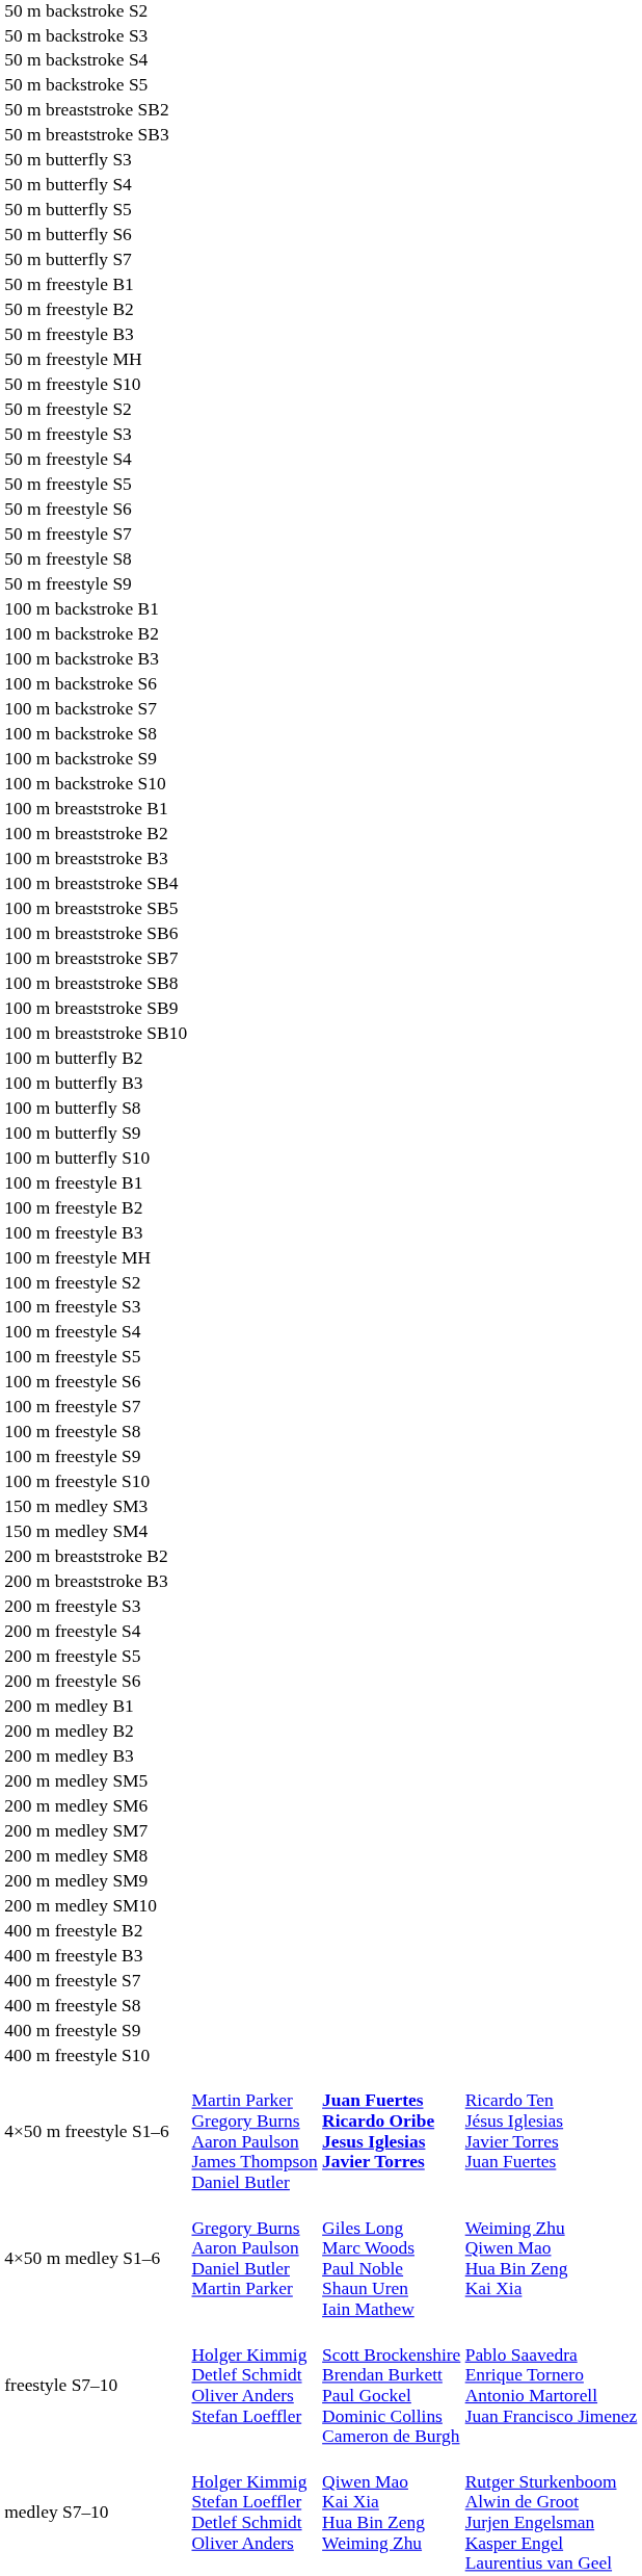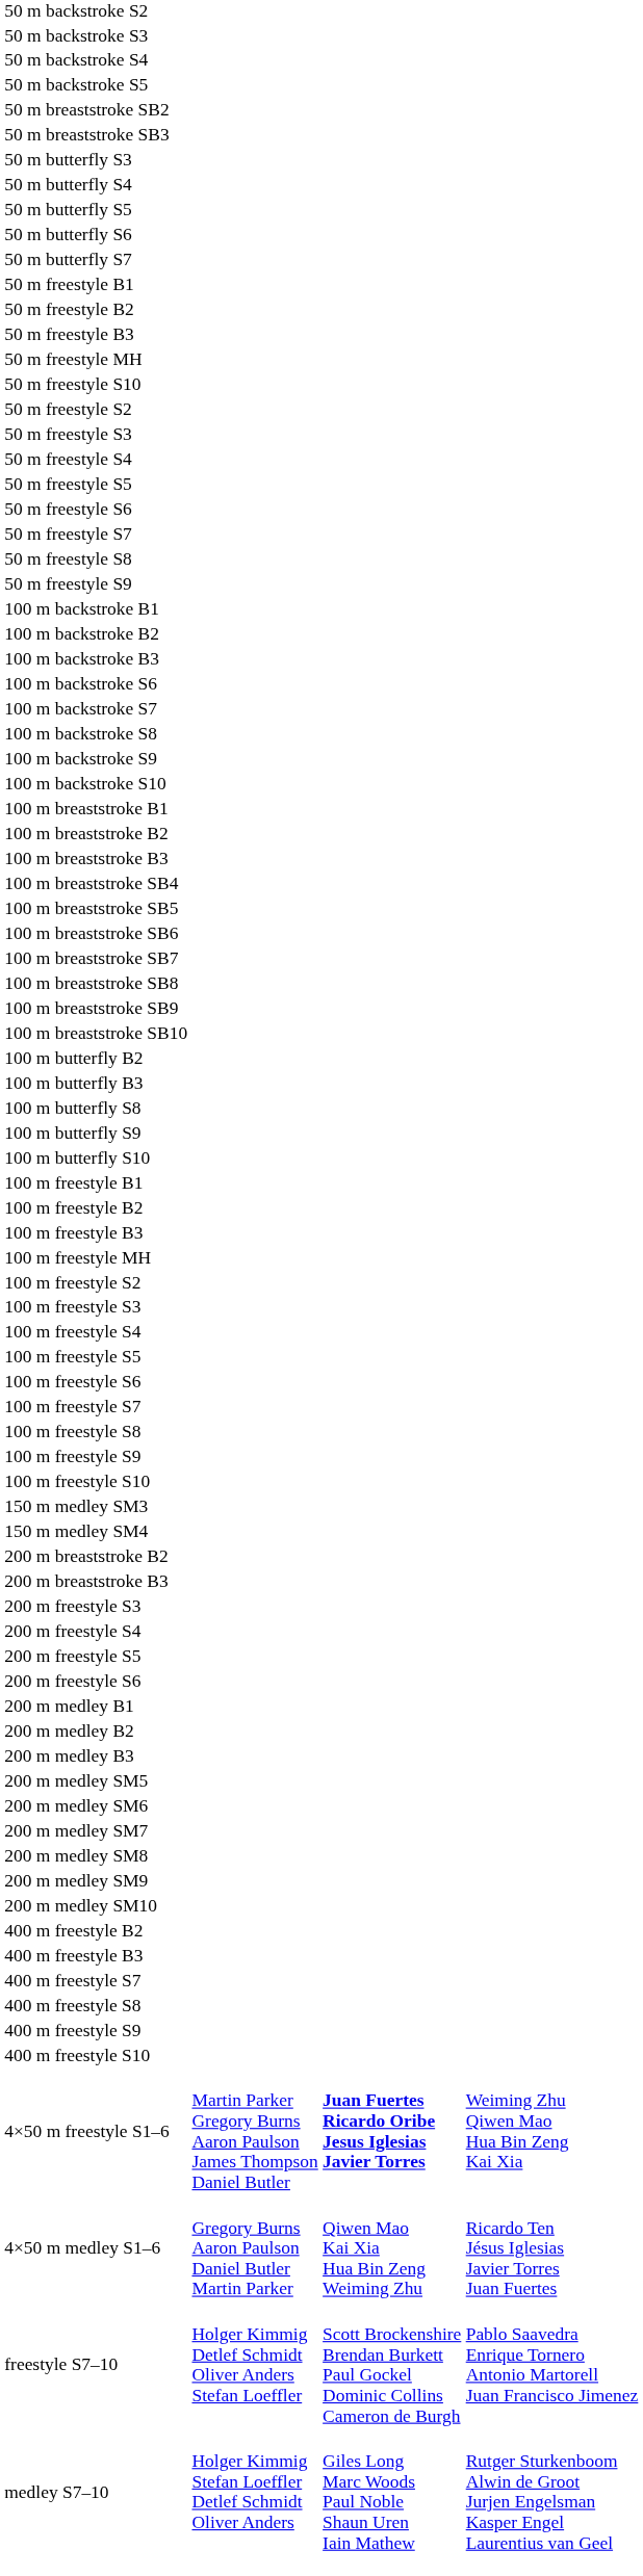4×50 m freestyle S1–6 | column 4: Ricardo Ten Jésus Iglesias Javier Torres Juan Fuertes -> Weiming Zhu Qiwen Mao Hua Bin Zeng Kai Xia
4×50 m medley S1–6 | column 3: Giles Long Marc Woods Paul Noble Shaun Uren Iain Mathew -> Qiwen Mao Kai Xia Hua Bin Zeng Weiming Zhu
4×50 m medley S1–6 | column 4: Weiming Zhu Qiwen Mao Hua Bin Zeng Kai Xia -> Ricardo Ten Jésus Iglesias Javier Torres Juan Fuertes
medley S7–10 | column 3: Qiwen Mao Kai Xia Hua Bin Zeng Weiming Zhu -> Giles Long Marc Woods Paul Noble Shaun Uren Iain Mathew
